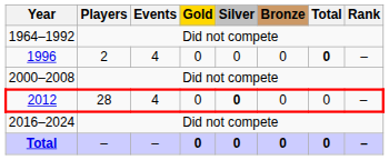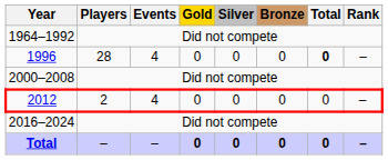1996 | Players: 2 -> 28
2012 | Players: 28 -> 2
2012 | Silver: bold -> normal
